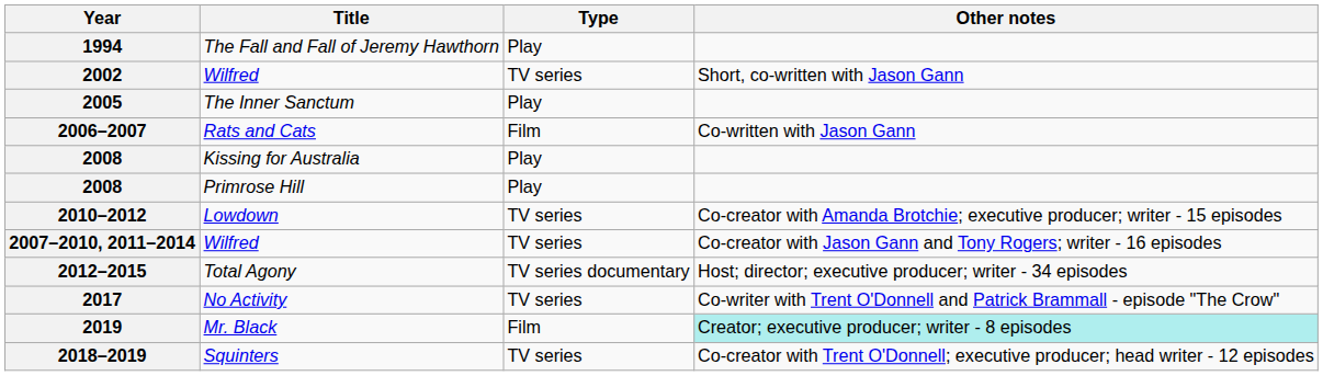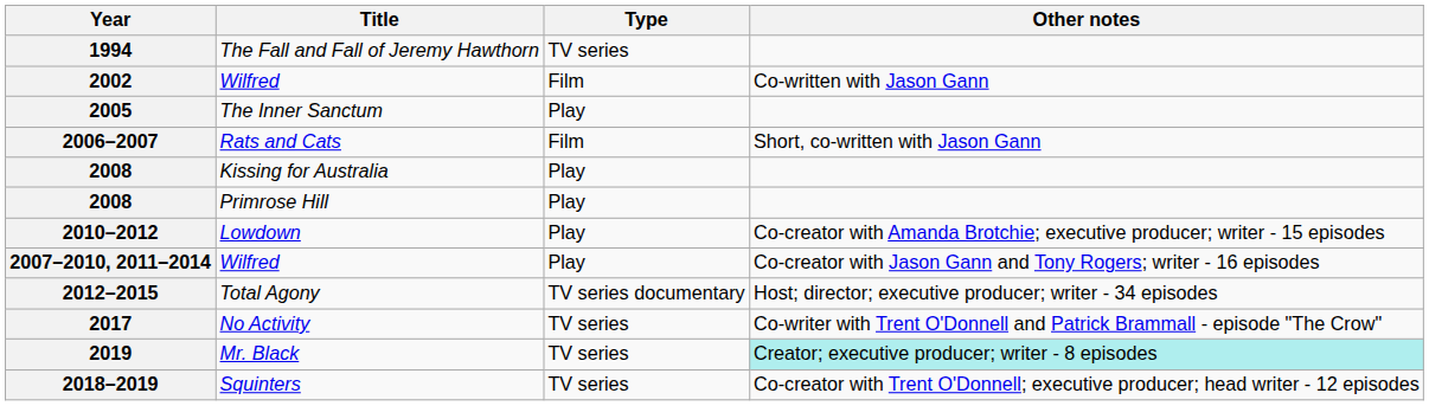1994 | Type: Play -> TV series
2002 | Type: TV series -> Film
2002 | Other notes: Short, co-written with Jason Gann -> Co-written with Jason Gann
2006–2007 | Other notes: Co-written with Jason Gann -> Short, co-written with Jason Gann
2010–2012 | Type: TV series -> Play
2007–2010, 2011–2014 | Type: TV series -> Play
2019 | Type: Film -> TV series
